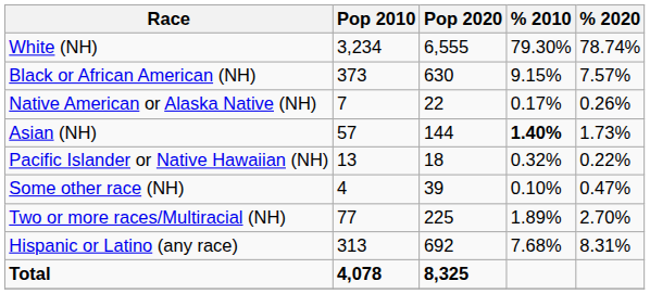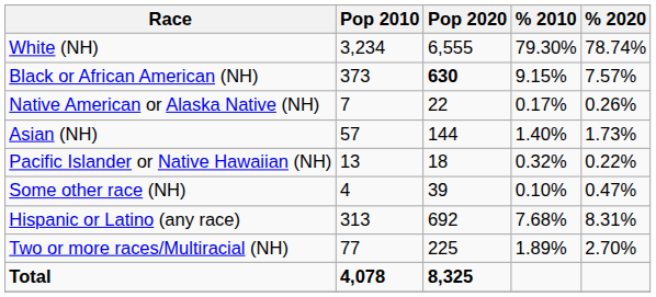Black or African American (NH) | Pop 2020: normal -> bold
Asian (NH) | % 2010: bold -> normal
rows swapped: Two or more races/Multiracial (NH) <-> Hispanic or Latino (any race)
